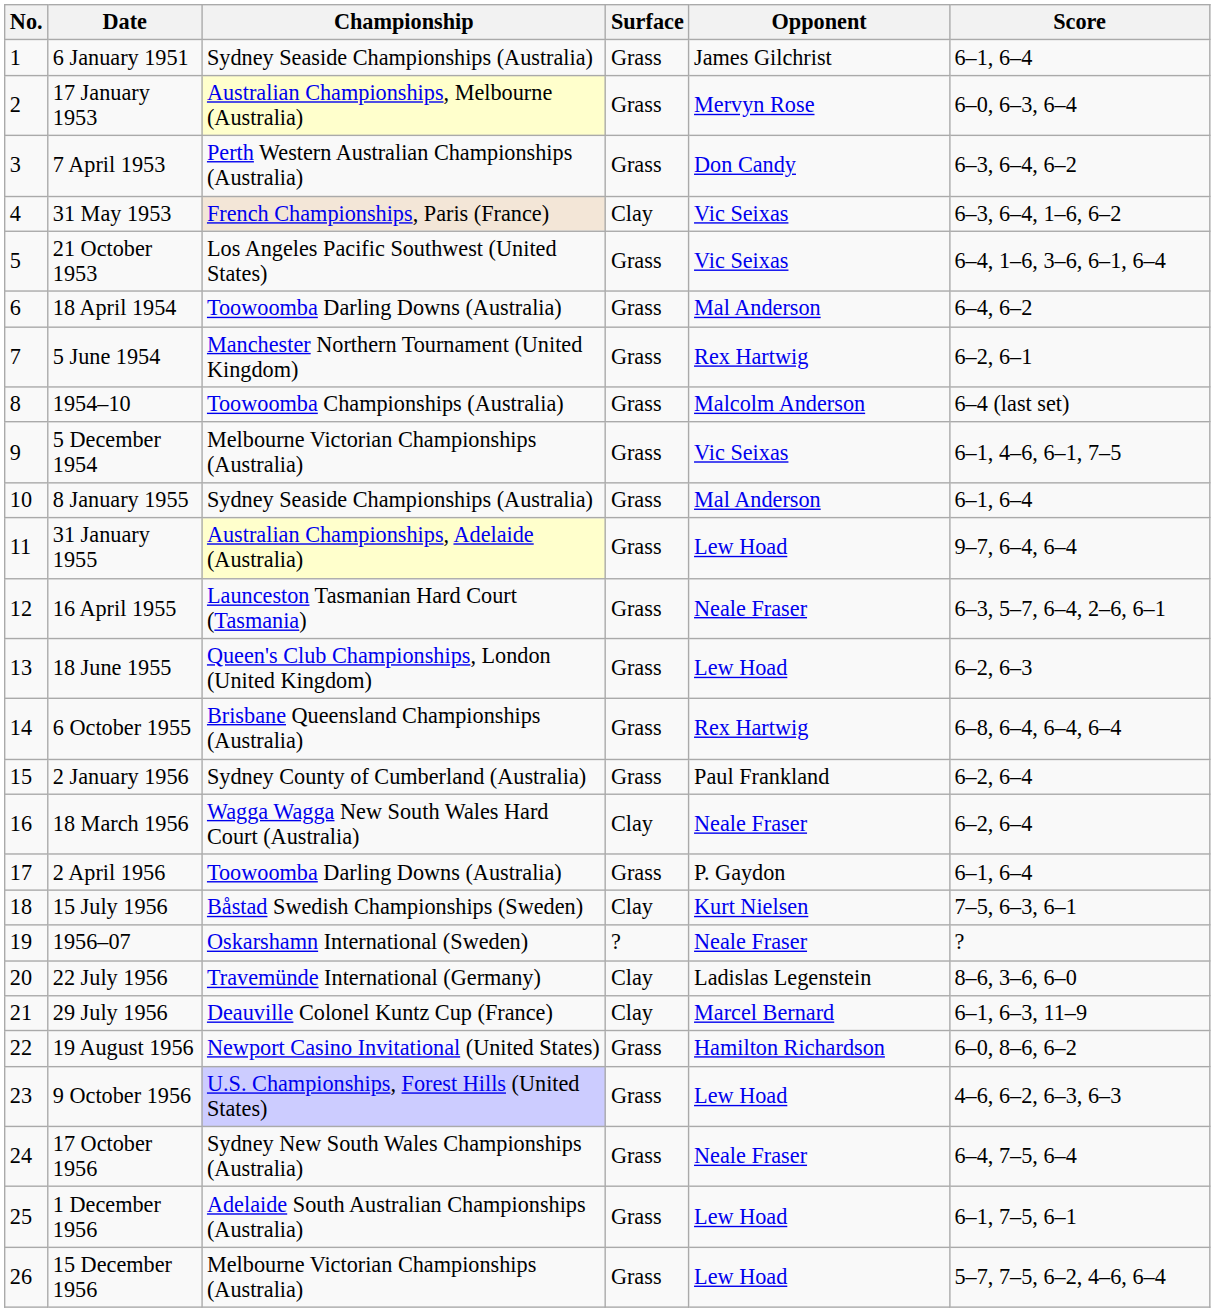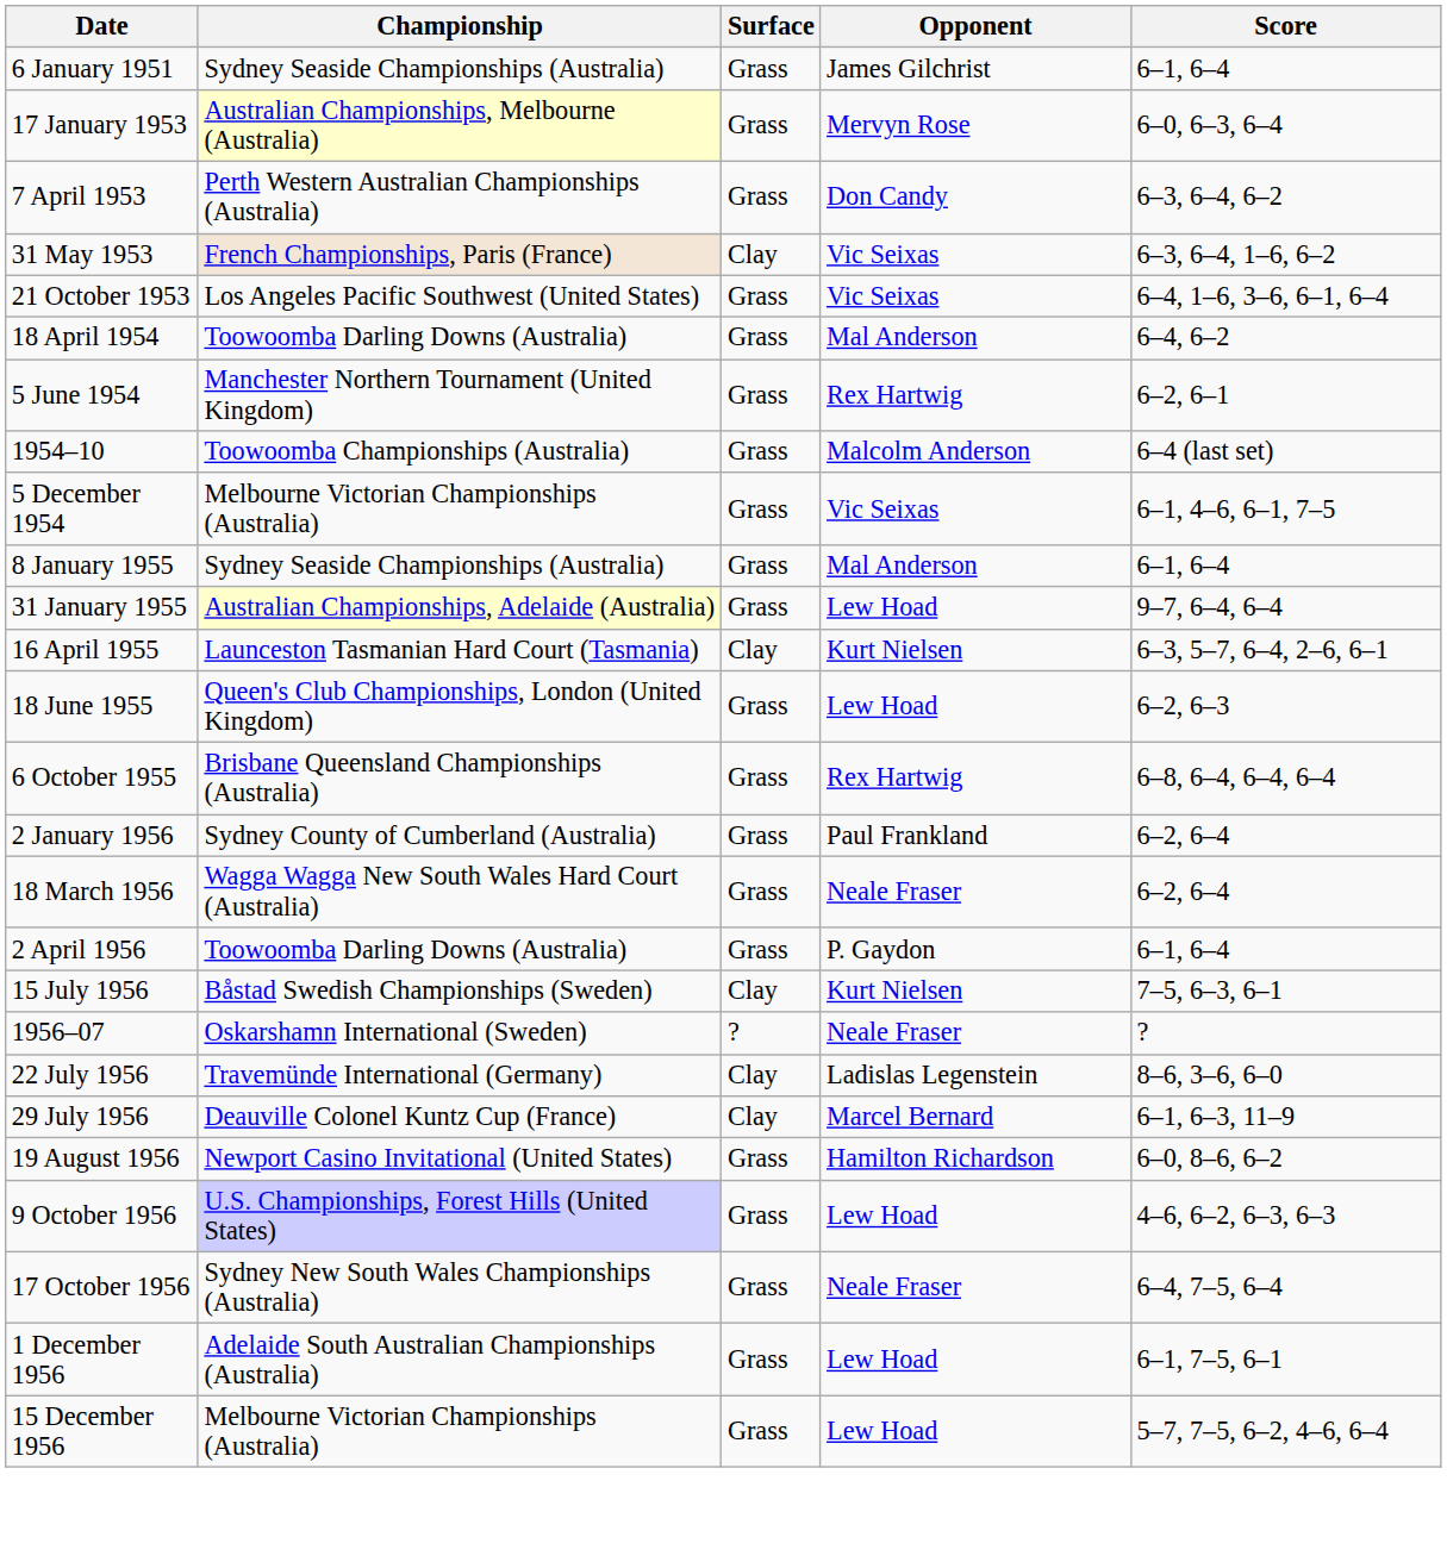- column: No. | 1 | 2 | 3 | 4 | 5 | 6 | 7 | 8 | 9 | 10 | 11 | 12 | 13 | 14 | 15 | 16 | 17 | 18 | 19 | 20 | 21 | 22 | 23 | 24 | 25 | 26
16 April 1955 | Surface: Grass -> Clay
16 April 1955 | Opponent: Neale Fraser -> Kurt Nielsen
18 March 1956 | Surface: Clay -> Grass
